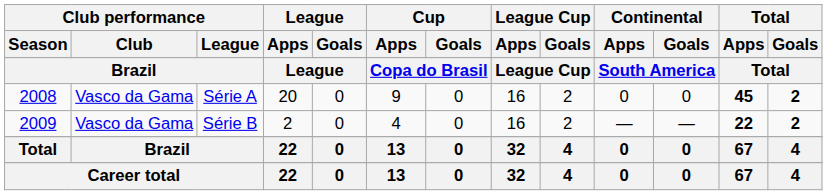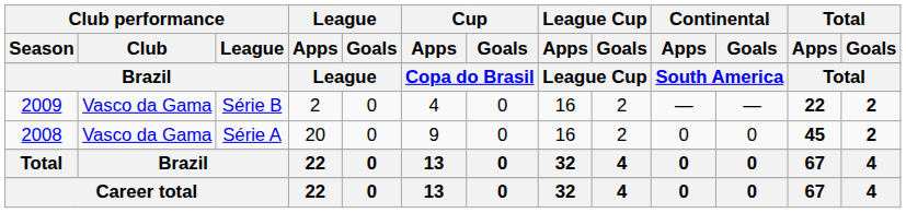rows swapped: Série A <-> Série B
